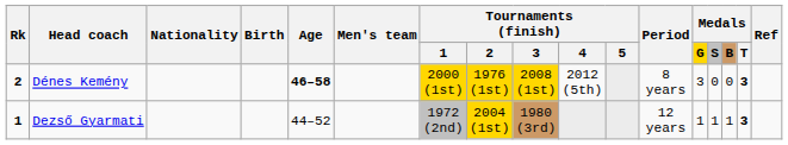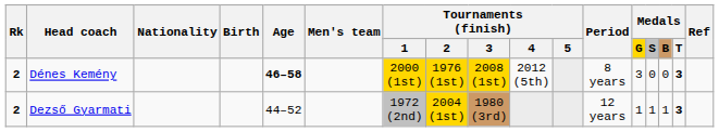Dezső Gyarmati | Rk: 1 -> 2
